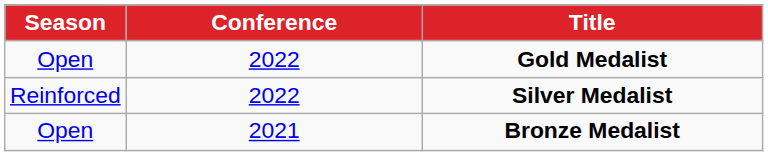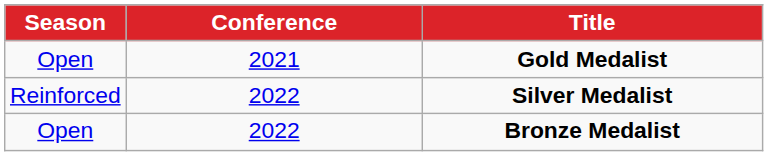Gold Medalist | Conference: 2022 -> 2021
Bronze Medalist | Conference: 2021 -> 2022
